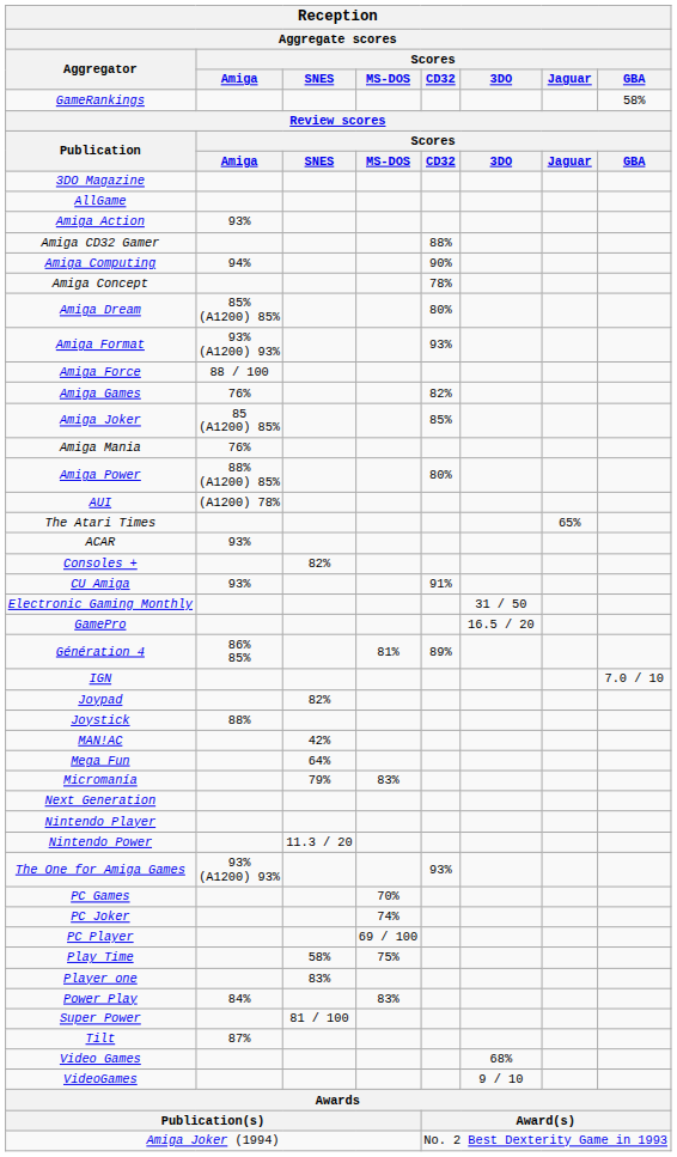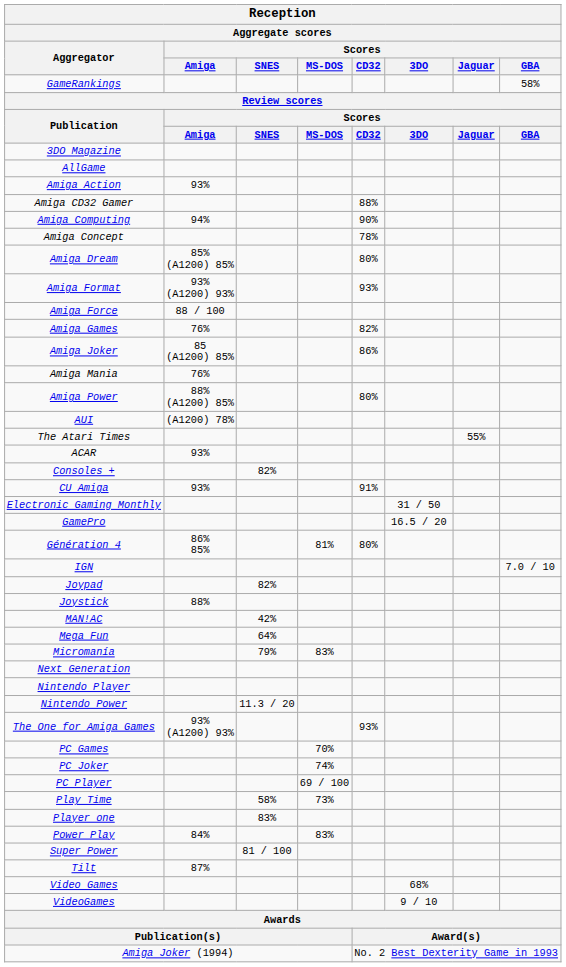Amiga Joker | Aggregate scores / Scores / CD32: 85% -> 86%
The Atari Times | Aggregate scores / Scores / Jaguar: 65% -> 55%
Génération 4 | Aggregate scores / Scores / CD32: 89% -> 80%
Play Time | Aggregate scores / Scores / MS-DOS: 75% -> 73%
